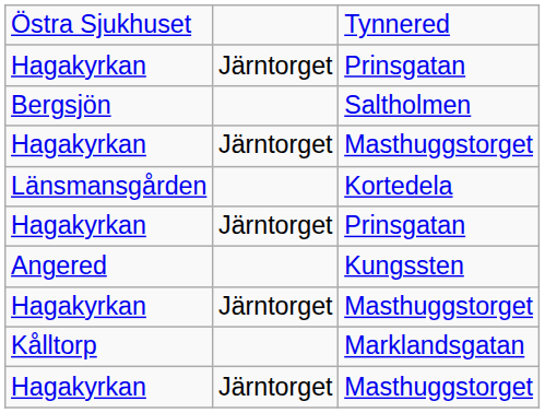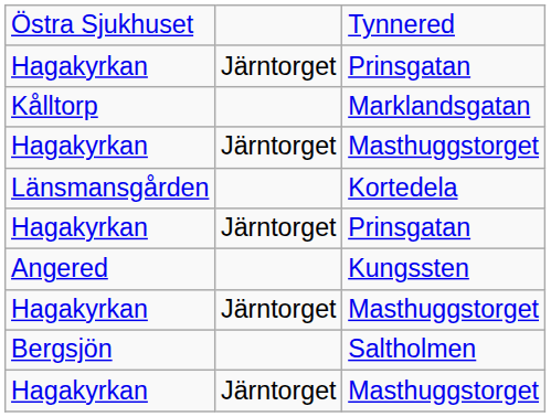rows swapped: Marklandsgatan <-> Saltholmen
